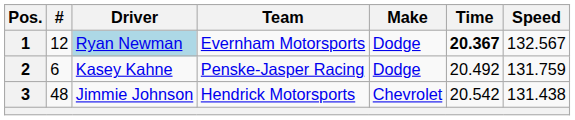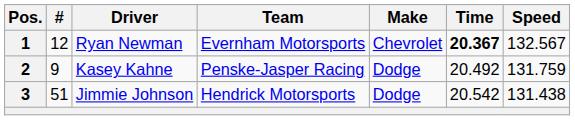1 | Driver: lightblue background -> no background
1 | Make: Dodge -> Chevrolet
2 | #: 6 -> 9
3 | #: 48 -> 51
3 | Make: Chevrolet -> Dodge
